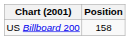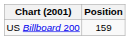US Billboard 200 | Position: 158 -> 159
